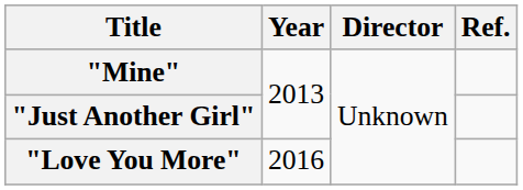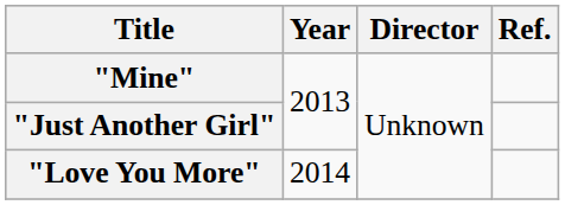"Love You More" | Year: 2016 -> 2014
